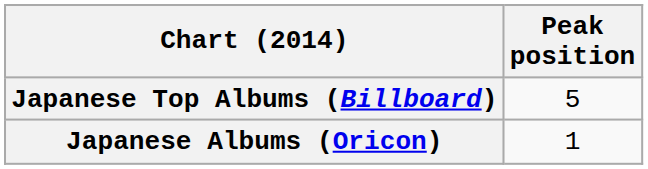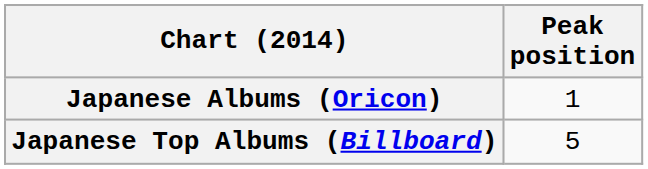rows swapped: Japanese Albums (Oricon) <-> Japanese Top Albums (Billboard)
